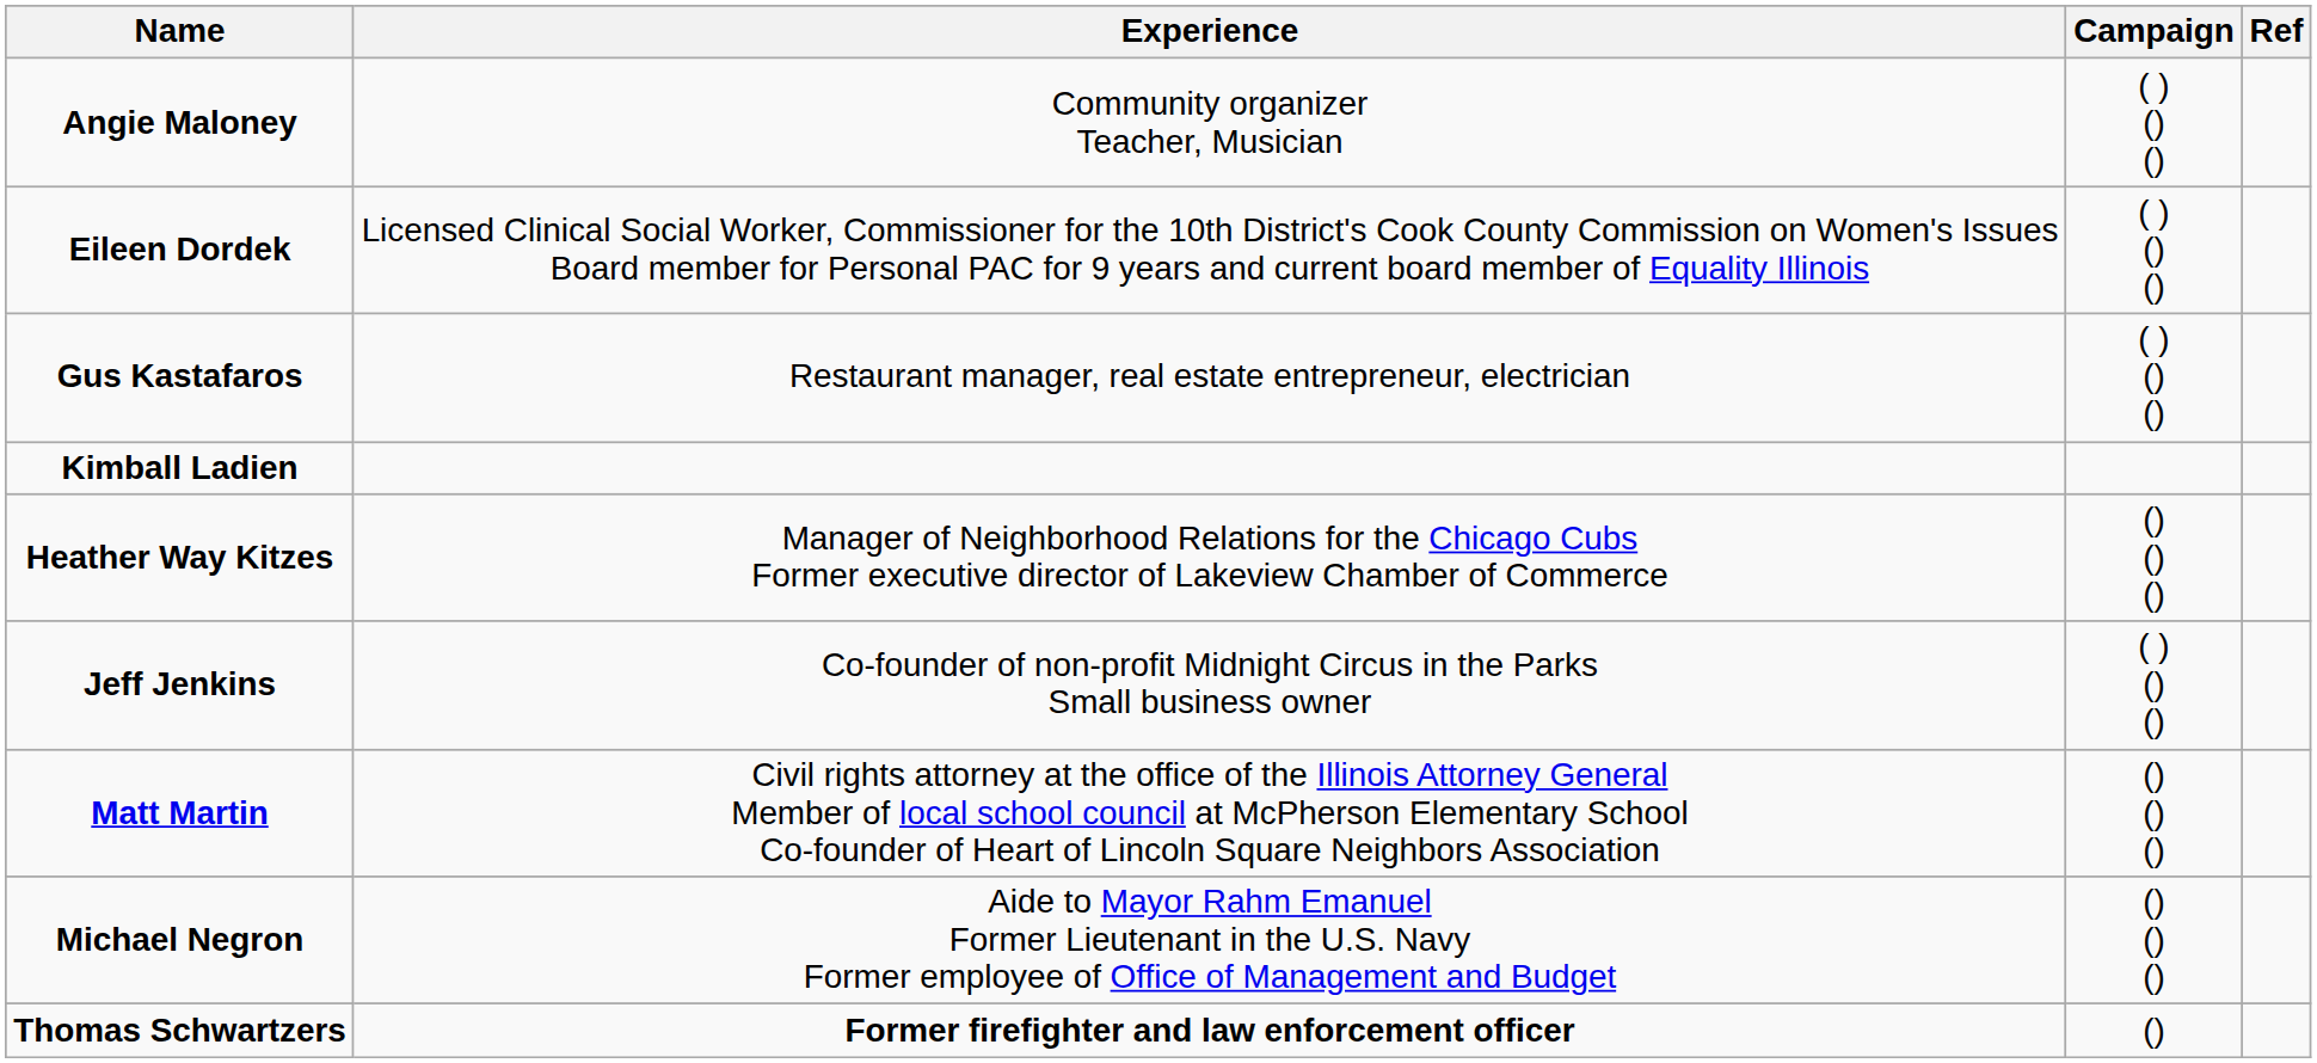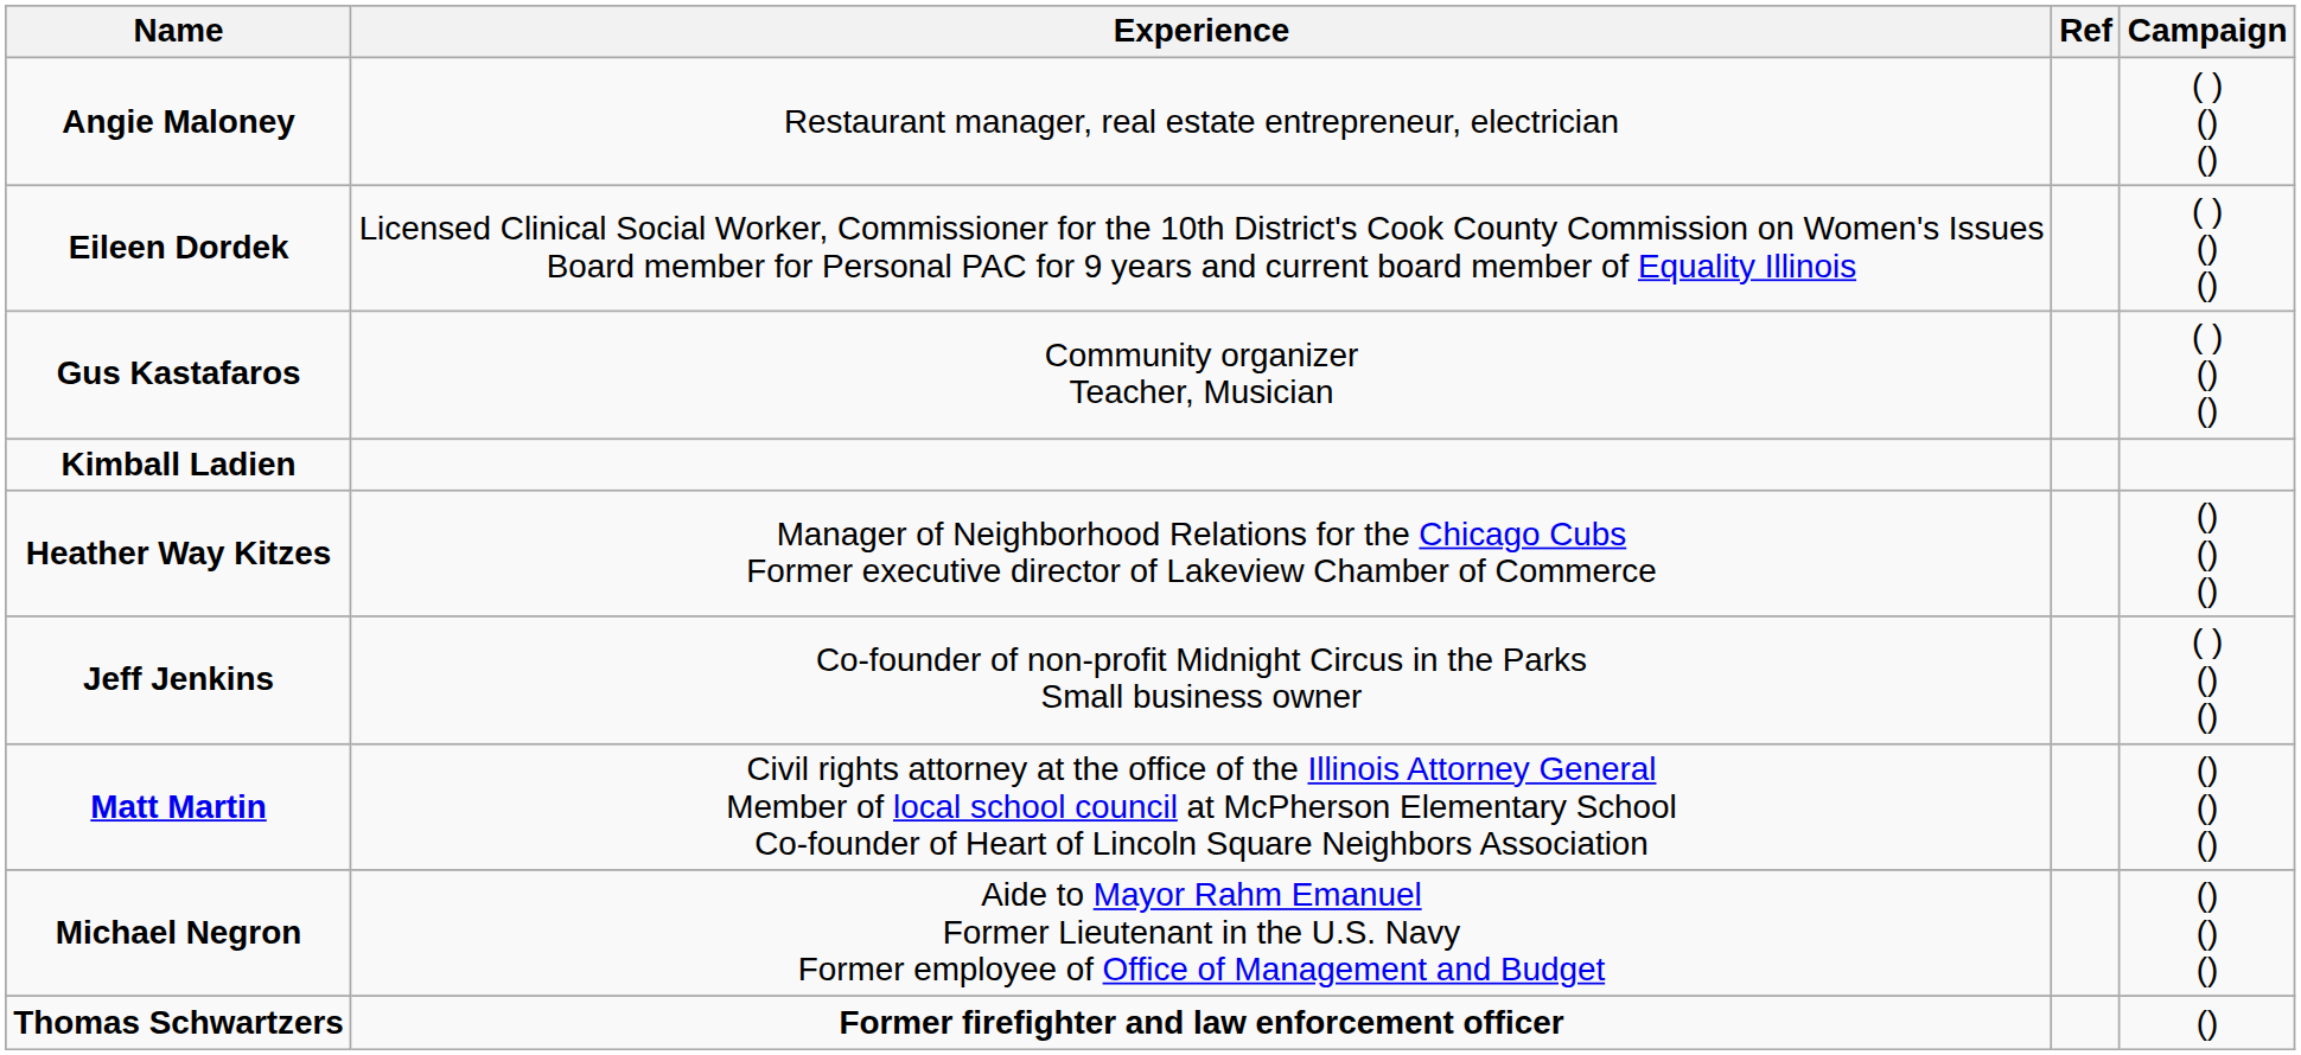columns swapped: Campaign <-> Ref
Angie Maloney | Experience: Community organizer Teacher, Musician -> Restaurant manager, real estate entrepreneur, electrician
Gus Kastafaros | Experience: Restaurant manager, real estate entrepreneur, electrician -> Community organizer Teacher, Musician
